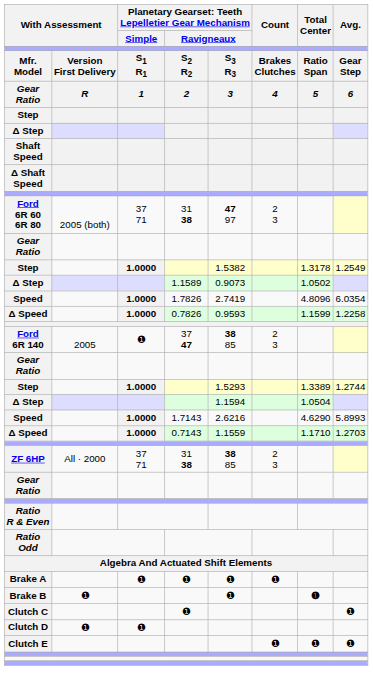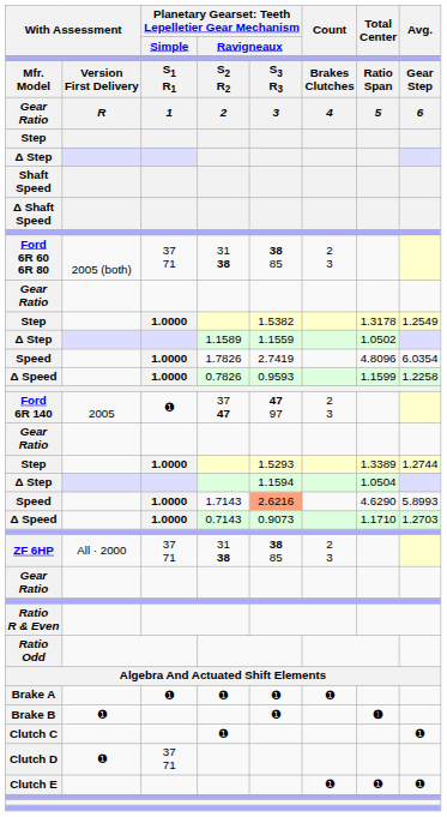Ford 6R 60 6R 80 | column 5: 47 97 -> 38 85
Δ Step / 1.1589 | column 5: 0.9073 -> 1.1559
Ford 6R 140 | column 5: 38 85 -> 47 97
Speed / 1.7143 | column 5: no background -> lightsalmon background
Δ Speed / 0.7143 | column 5: 1.1559 -> 0.9073
Clutch D | column 3: ❶ -> 37 71
